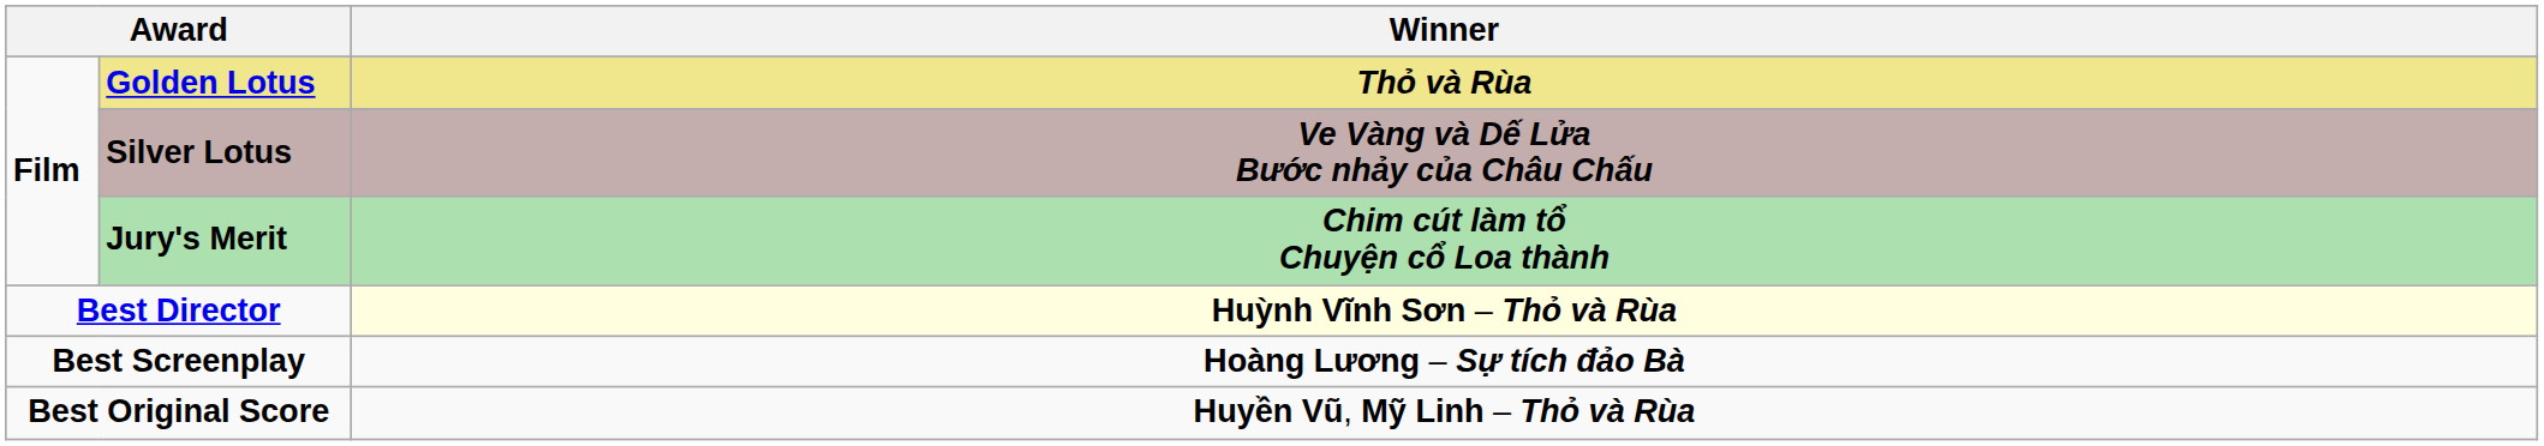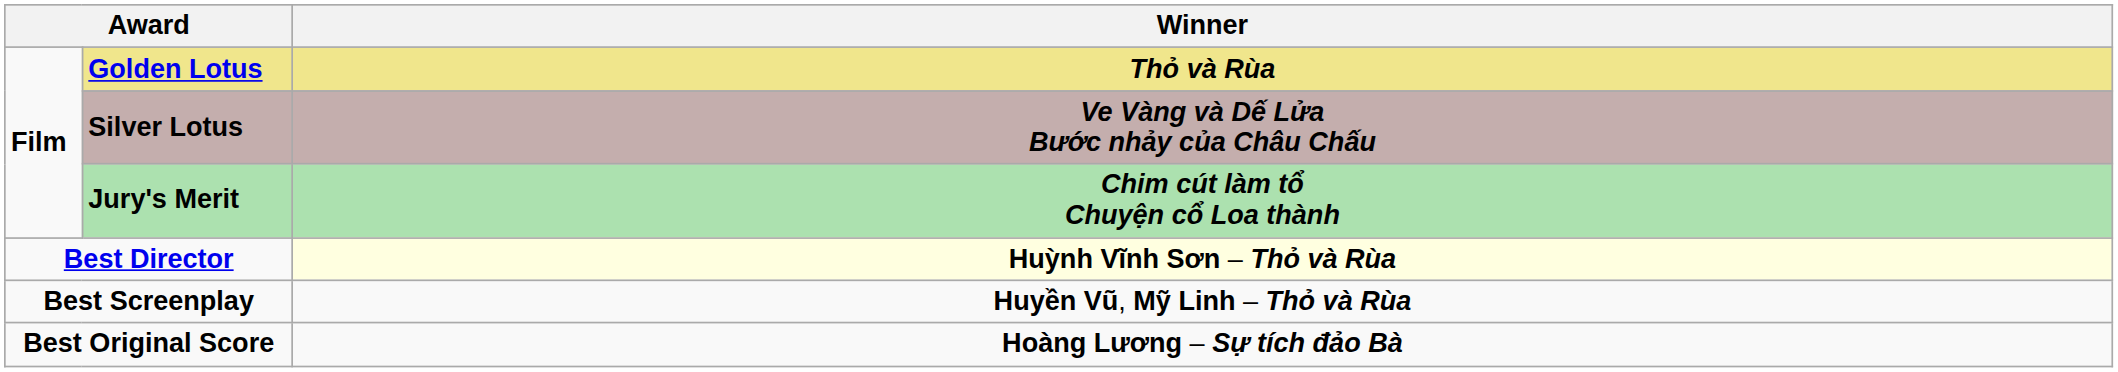Best Screenplay | Winner: Hoàng Lương – Sự tích đảo Bà -> Huyền Vũ, Mỹ Linh – Thỏ và Rùa
Best Original Score | Winner: Huyền Vũ, Mỹ Linh – Thỏ và Rùa -> Hoàng Lương – Sự tích đảo Bà
